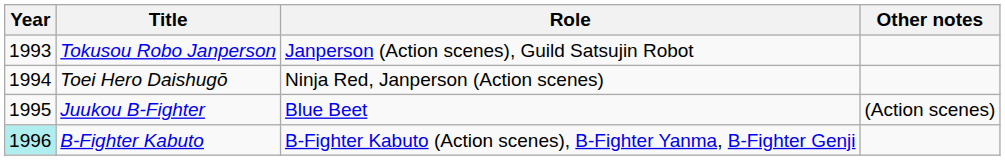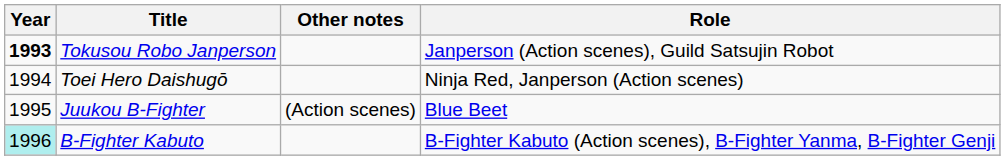columns swapped: Role <-> Other notes
Tokusou Robo Janperson | Year: normal -> bold
